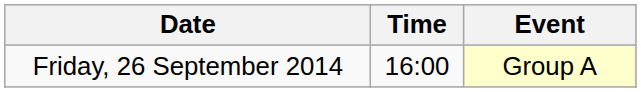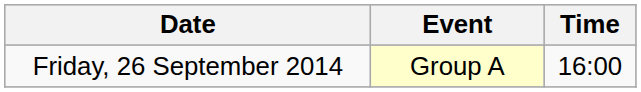columns swapped: Time <-> Event
